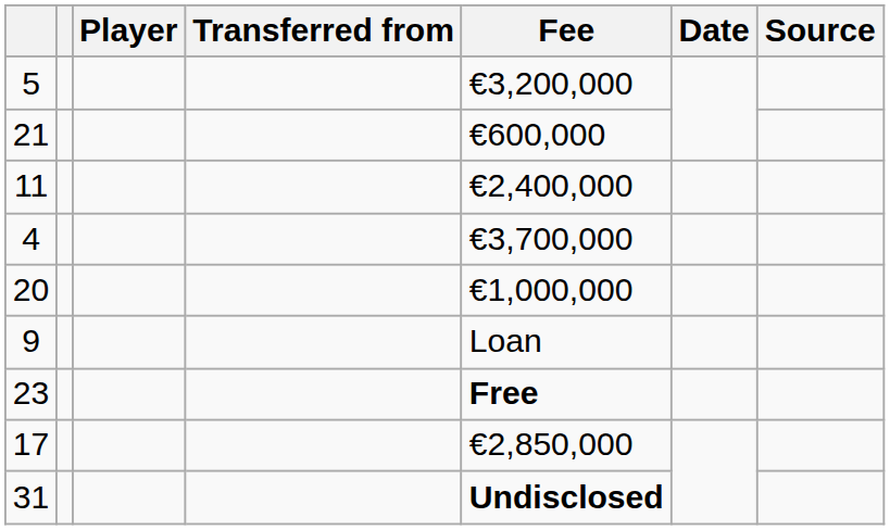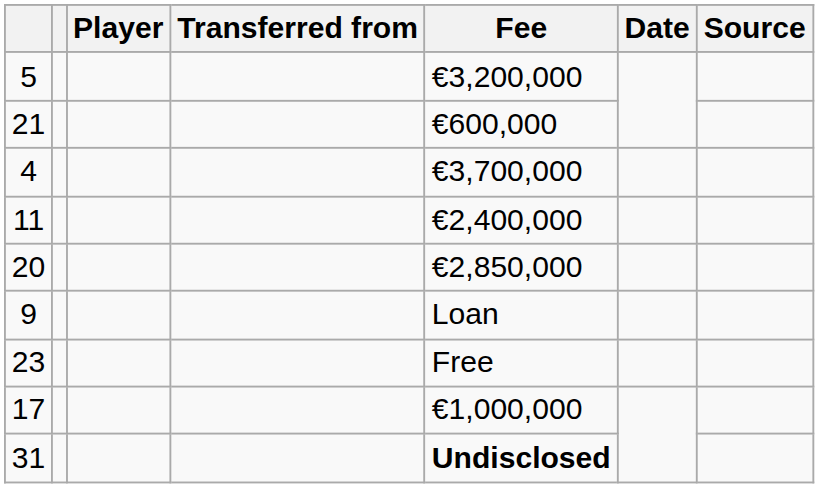rows swapped: 11 <-> 4
20 | Fee: €1,000,000 -> €2,850,000
23 | Fee: bold -> normal
17 | Fee: €2,850,000 -> €1,000,000
